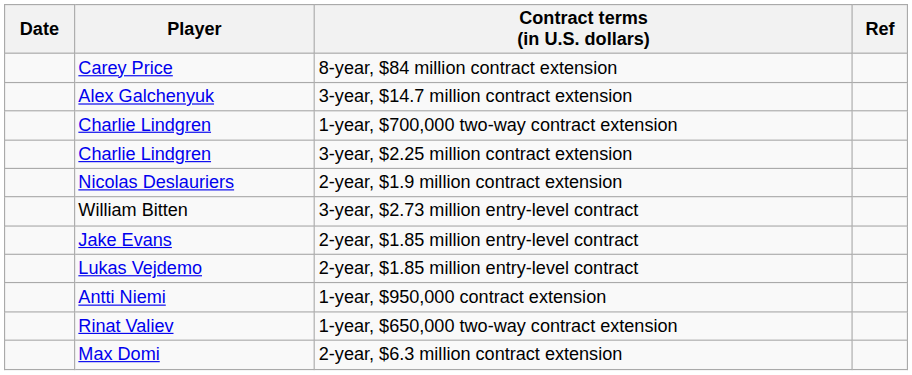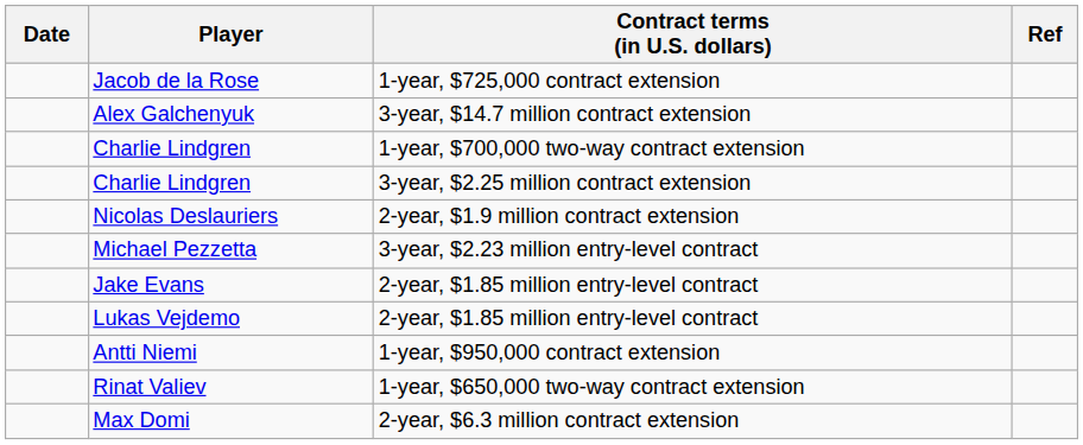+ row: Jacob de la Rose | 1-year, $725,000 contract extension
- row: Carey Price | 8-year, $84 million contract extension
- row: William Bitten | 3-year, $2.73 million entry-level contract
+ row: Michael Pezzetta | 3-year, $2.23 million entry-level contract
